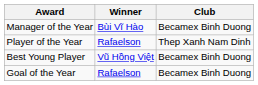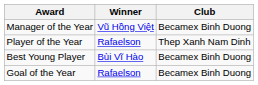Manager of the Year | Winner: Bùi Vĩ Hào -> Vũ Hồng Việt
Best Young Player | Winner: Vũ Hồng Việt -> Bùi Vĩ Hào
